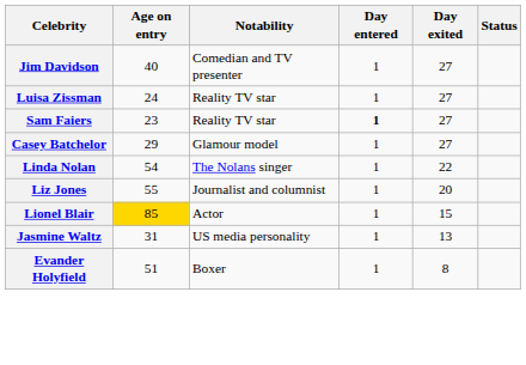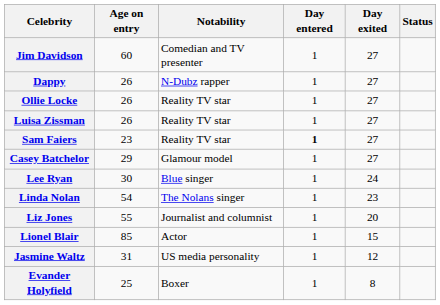Jim Davidson | Age on entry: 40 -> 60
+ row: Dappy | 26 | N-Dubz rapper | 1 | 27
+ row: Ollie Locke | 26 | Reality TV star | 1 | 27
Luisa Zissman | Age on entry: 24 -> 26
+ row: Lee Ryan | 30 | Blue singer | 1 | 24
Linda Nolan | Day exited: 22 -> 23
Lionel Blair | Age on entry: gold background -> no background
Jasmine Waltz | Day exited: 13 -> 12
Evander Holyfield | Age on entry: 51 -> 25
